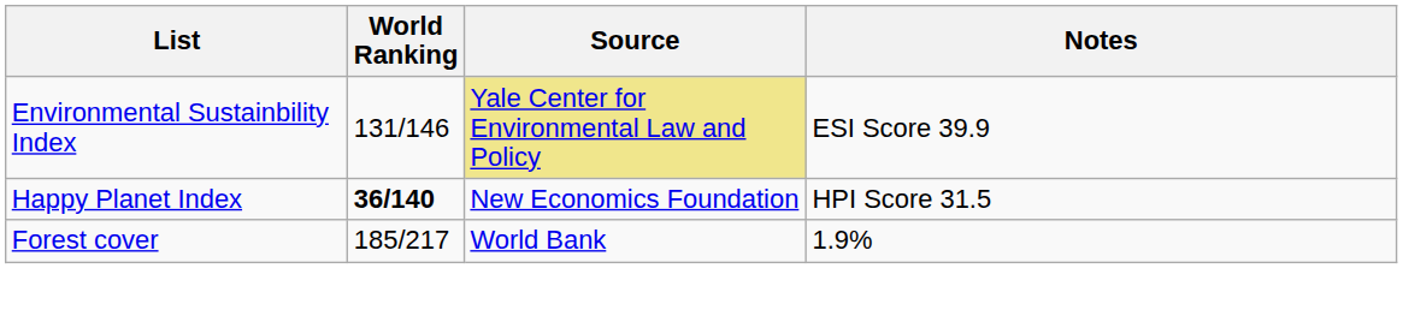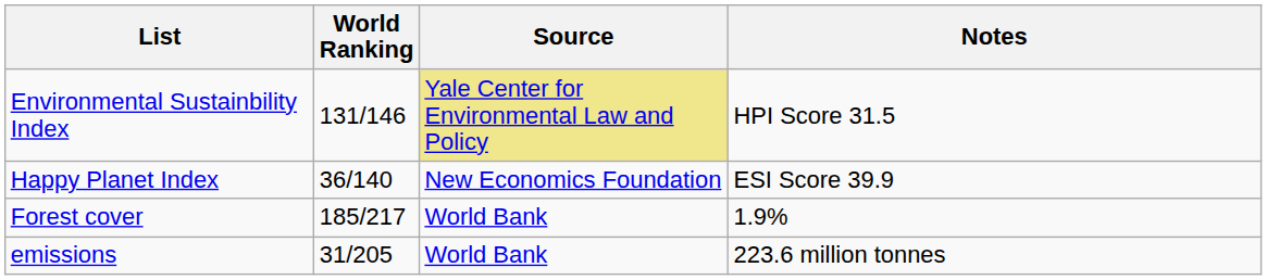Environmental Sustainbility Index | Notes: ESI Score 39.9 -> HPI Score 31.5
Happy Planet Index | World Ranking: bold -> normal
Happy Planet Index | Notes: HPI Score 31.5 -> ESI Score 39.9
+ row: emissions | 31/205 | World Bank | 223.6 million tonnes
